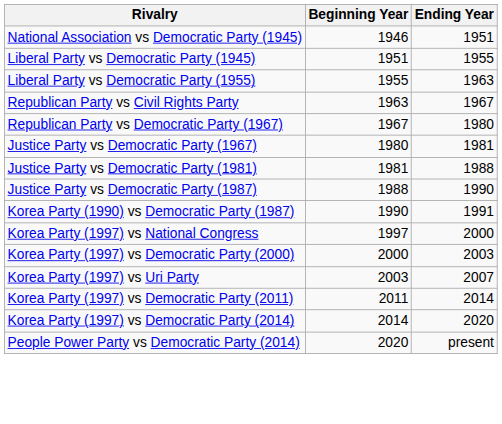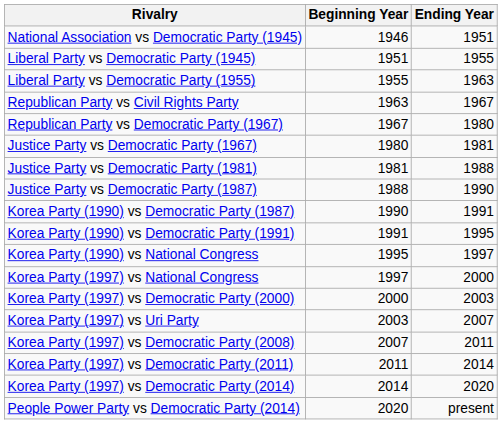+ row: Korea Party (1990) vs Democratic Party (1991) | 1991 | 1995
+ row: Korea Party (1990) vs National Congress | 1995 | 1997
+ row: Korea Party (1997) vs Democratic Party (2008) | 2007 | 2011
